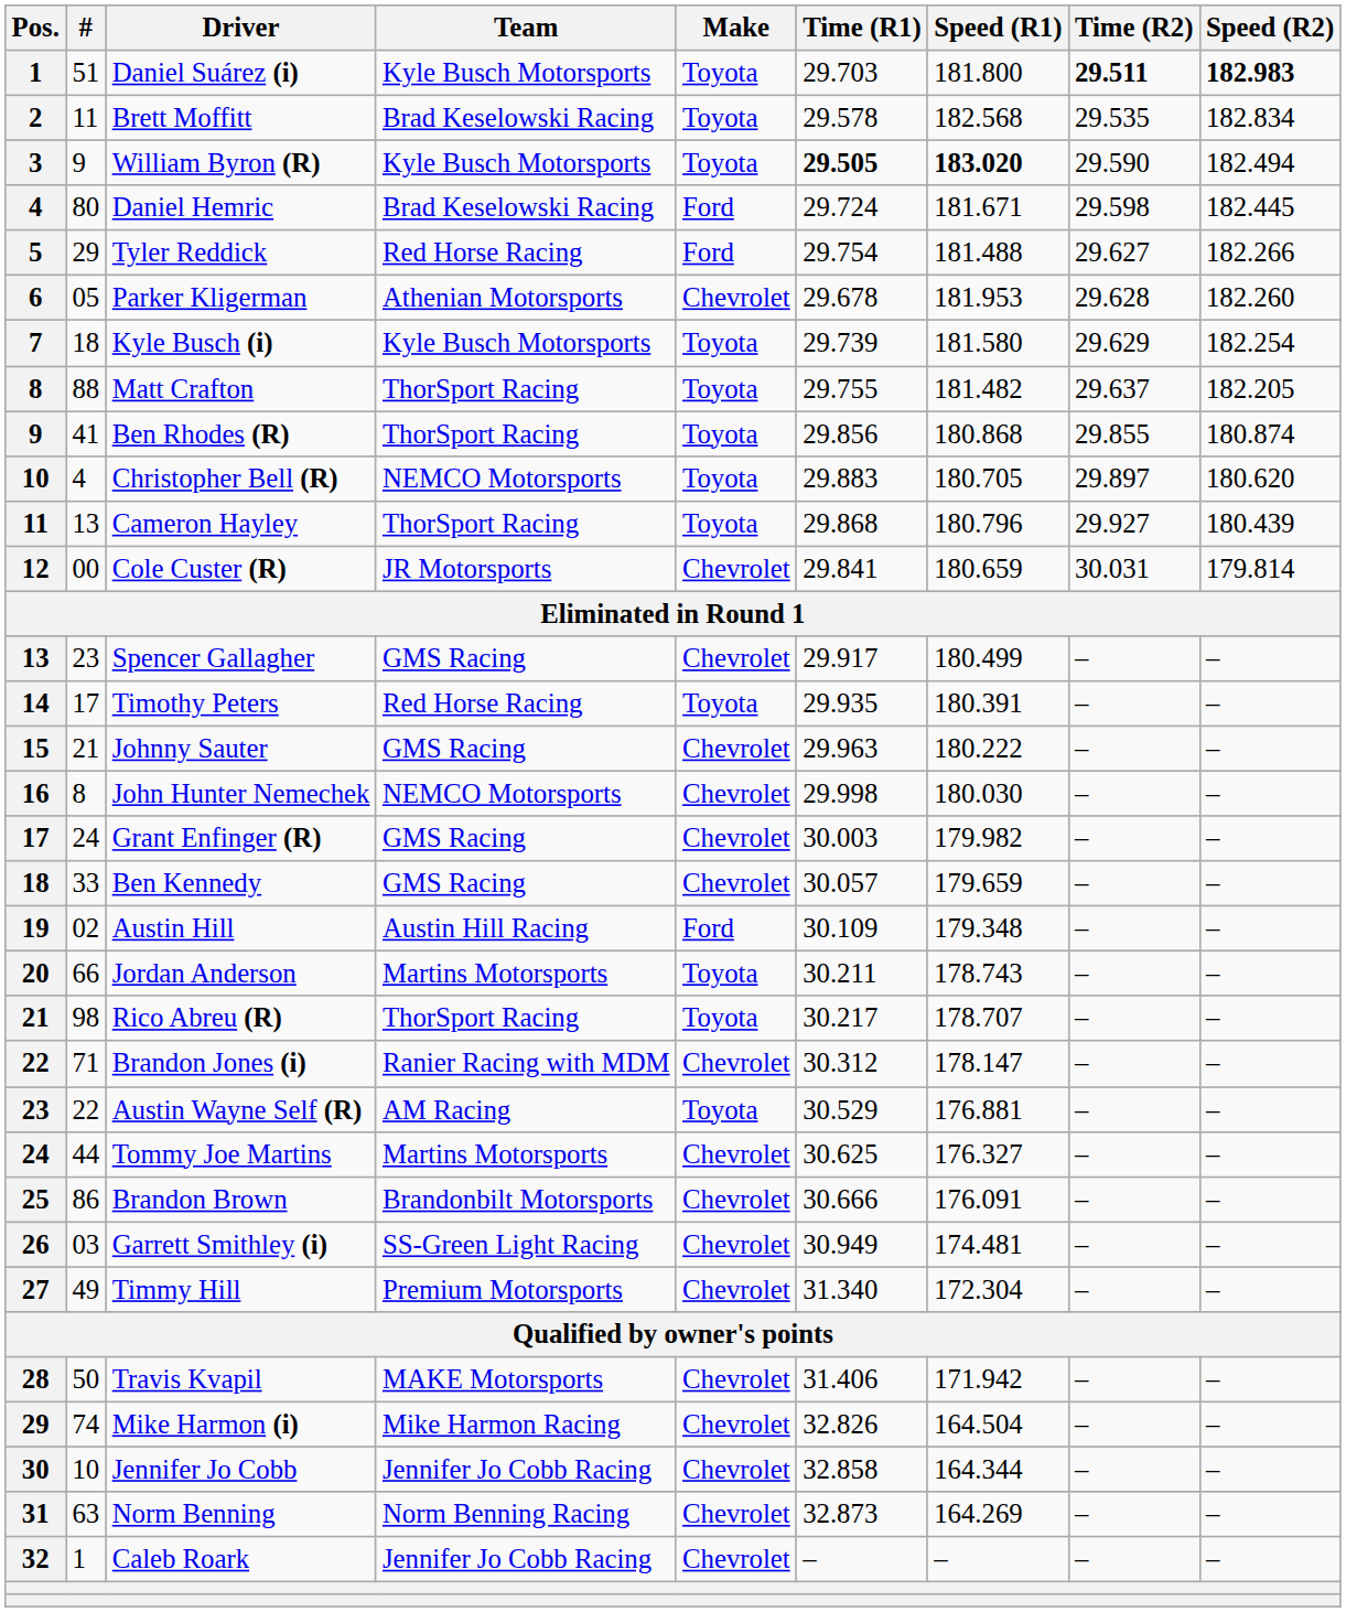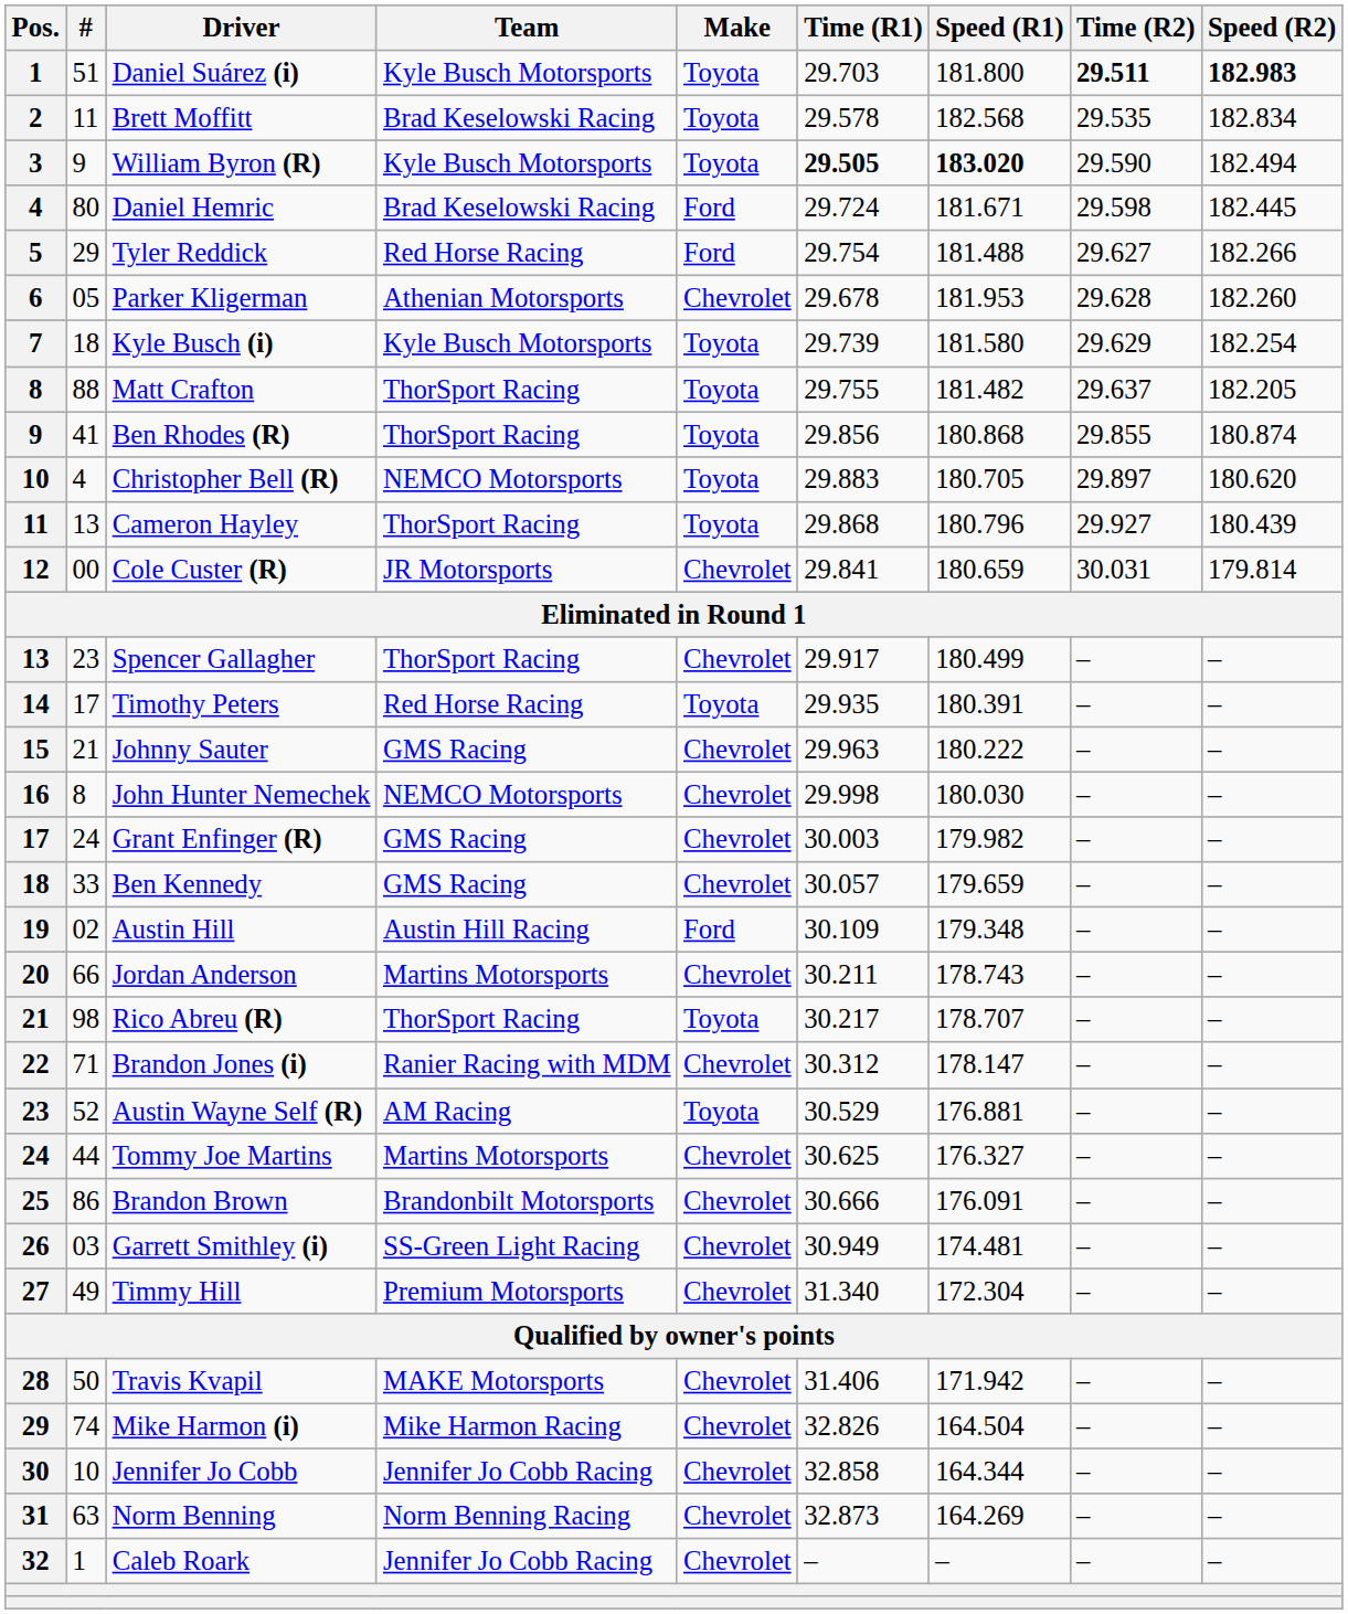Spencer Gallagher | Team: GMS Racing -> ThorSport Racing
Jordan Anderson | Make: Toyota -> Chevrolet
Austin Wayne Self (R) | #: 22 -> 52
